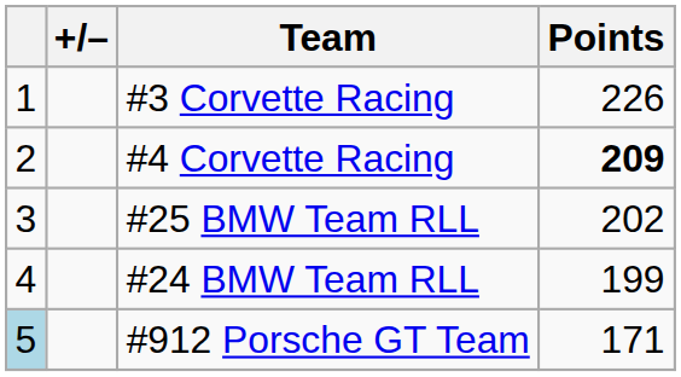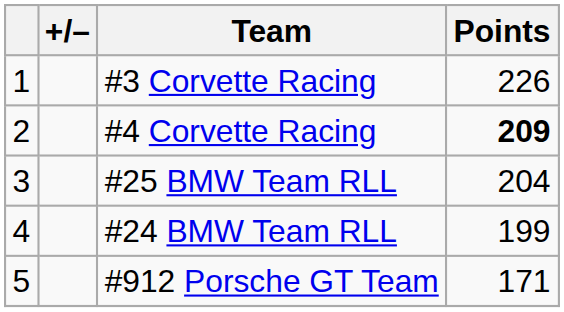#25 BMW Team RLL | Points: 202 -> 204
#912 Porsche GT Team | column 1: lightblue background -> no background
